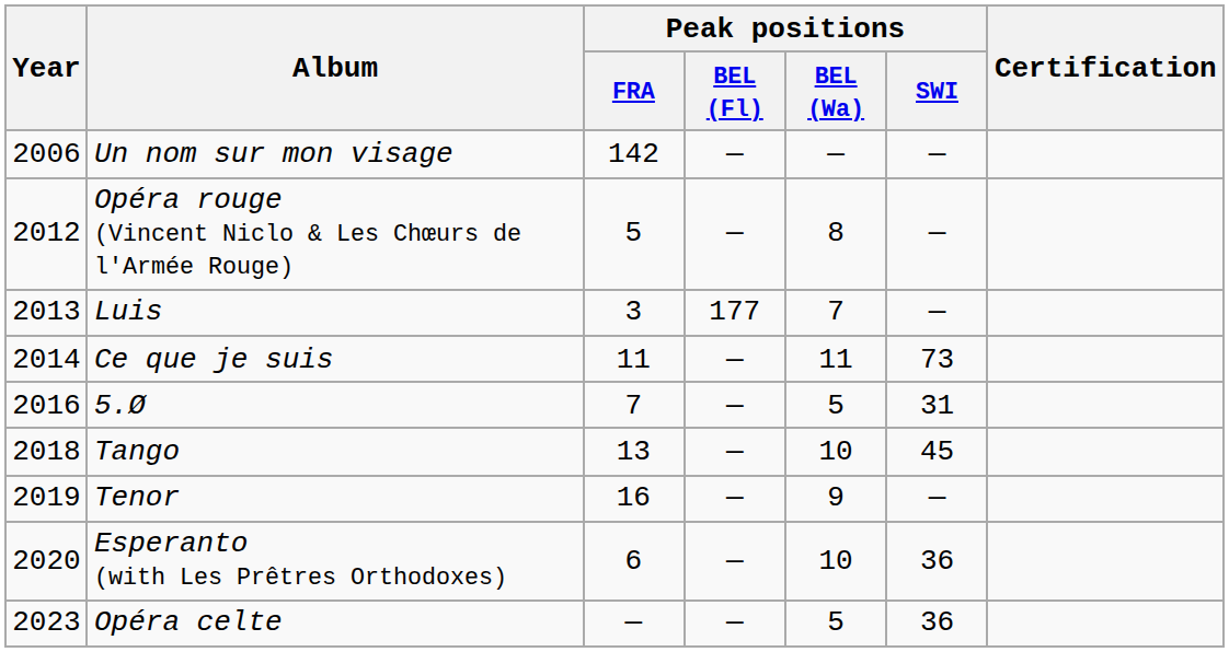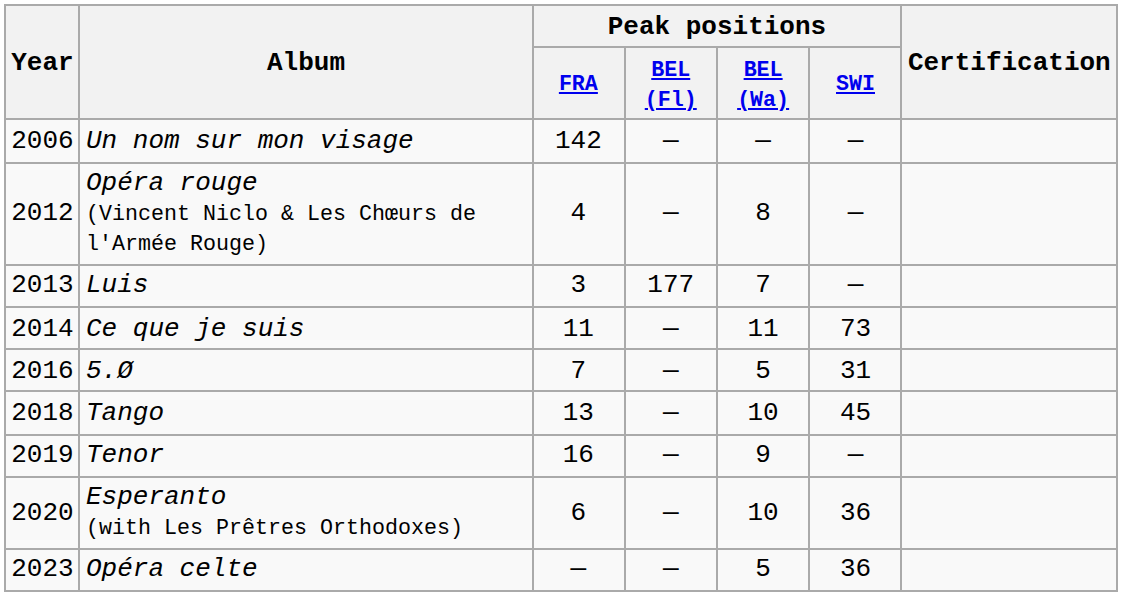Opéra rouge (Vincent Niclo & Les Chœurs de l'Armée Rouge) | Peak positions / FRA: 5 -> 4
